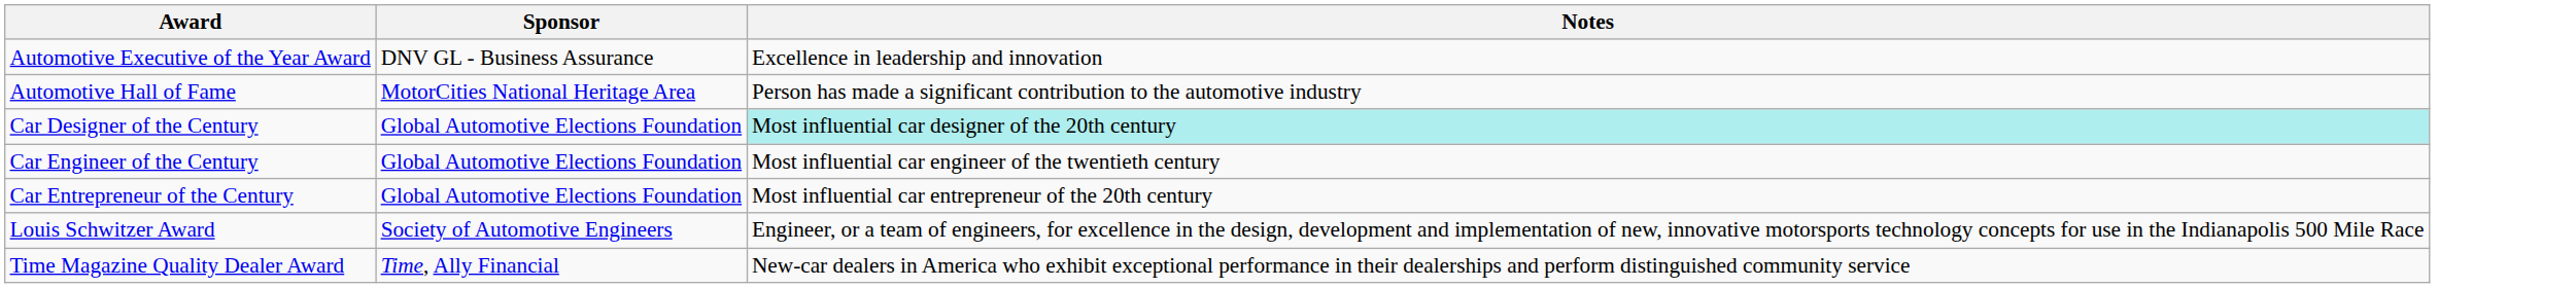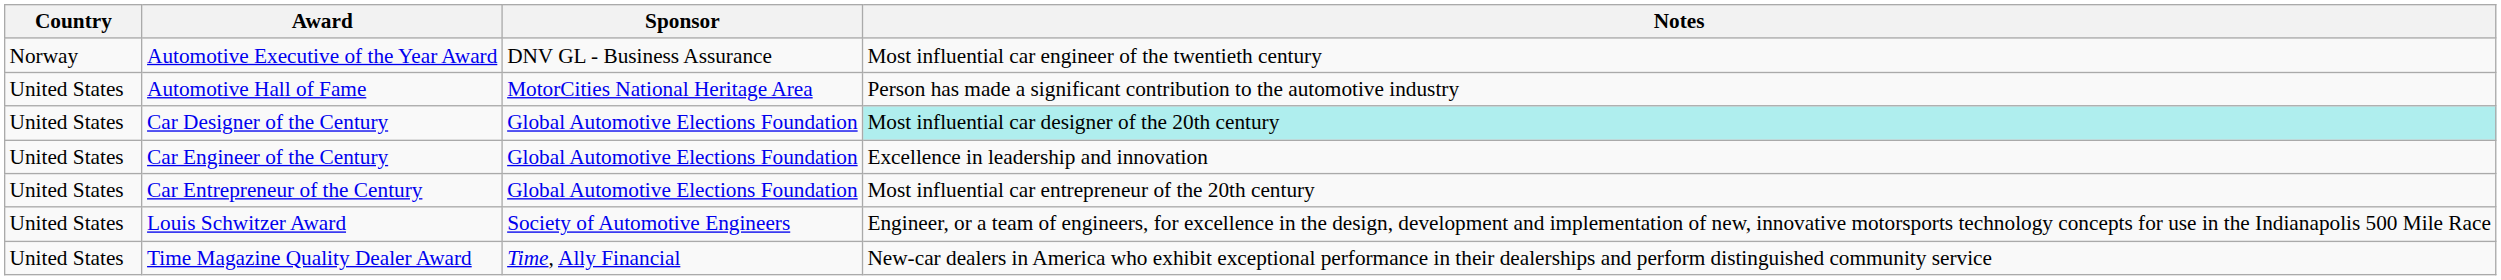+ column: Country | Norway | United States | United States | United States | United States | United States | United States
Automotive Executive of the Year Award | Notes: Excellence in leadership and innovation -> Most influential car engineer of the twentieth century
Car Engineer of the Century | Notes: Most influential car engineer of the twentieth century -> Excellence in leadership and innovation
